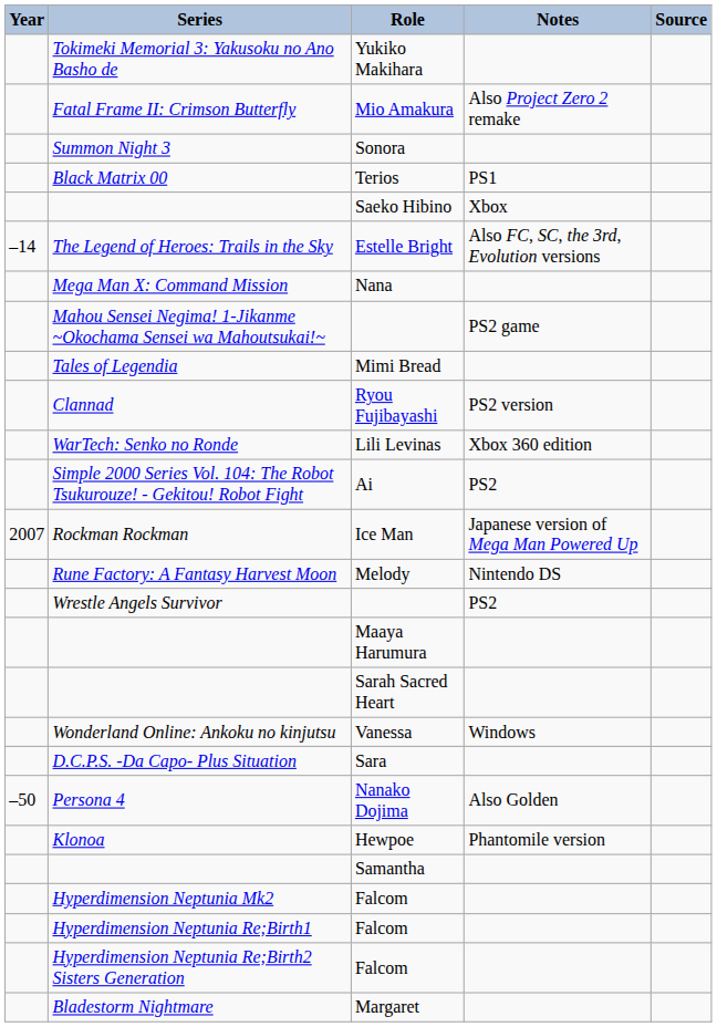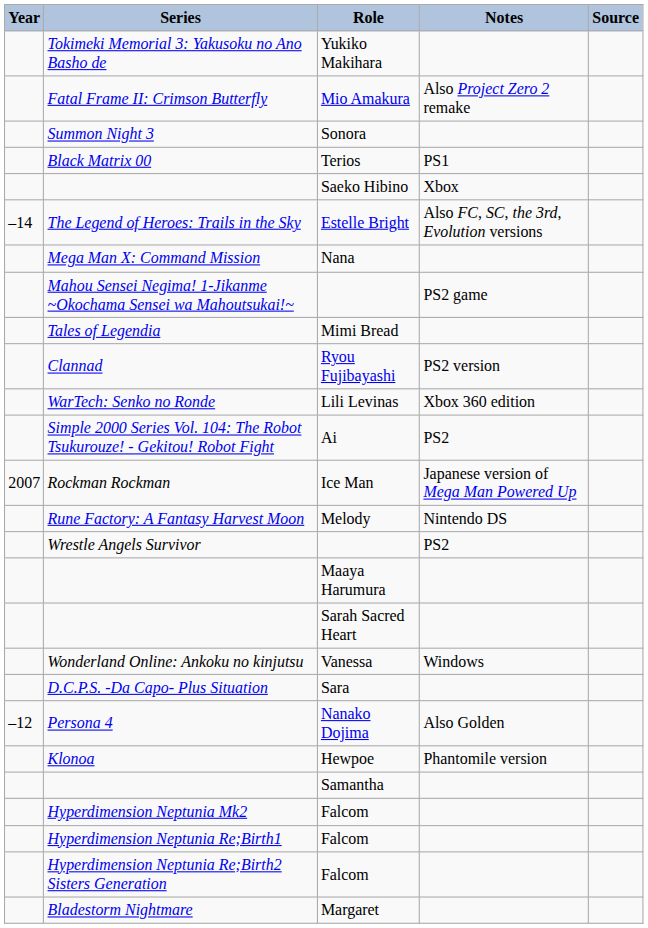Persona 4 | Year: –50 -> –12
